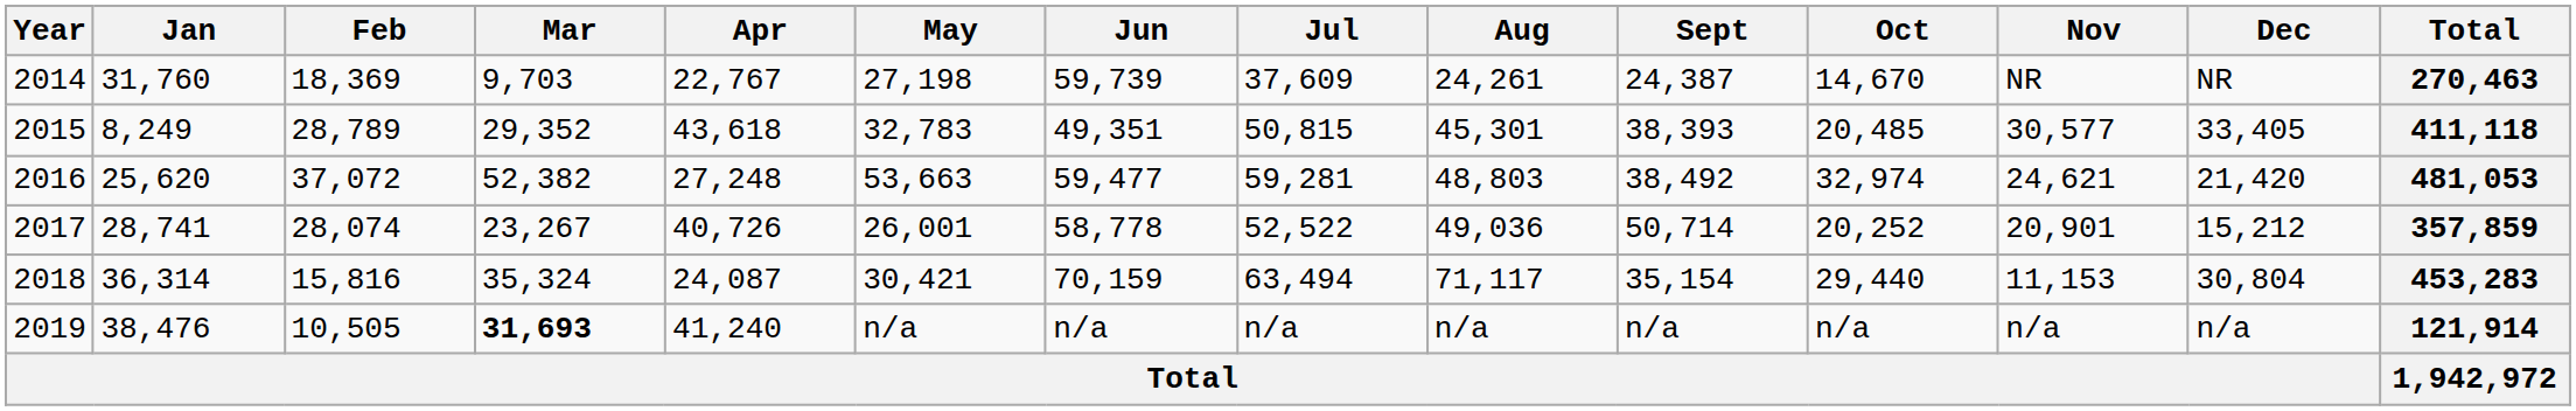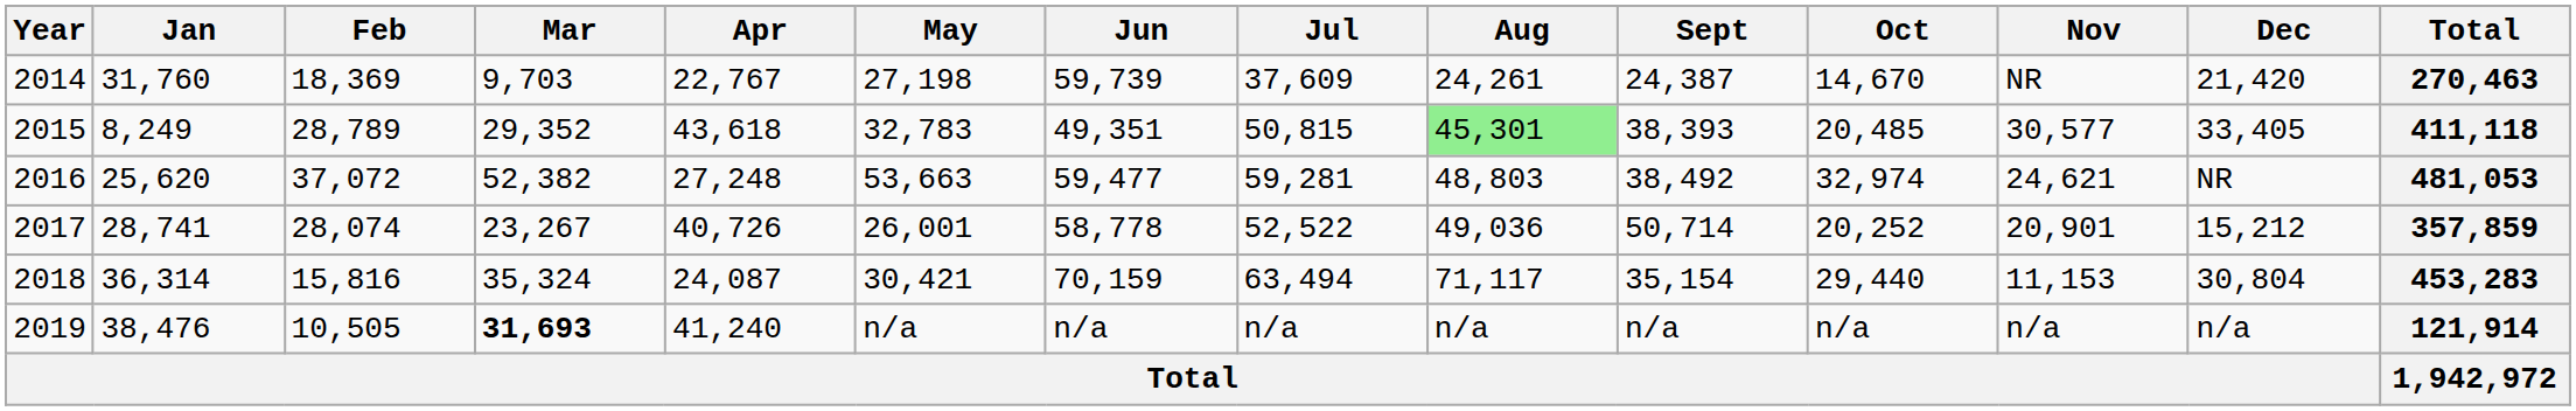2014 | Dec: NR -> 21,420
2015 | Aug: no background -> lightgreen background
2016 | Dec: 21,420 -> NR
